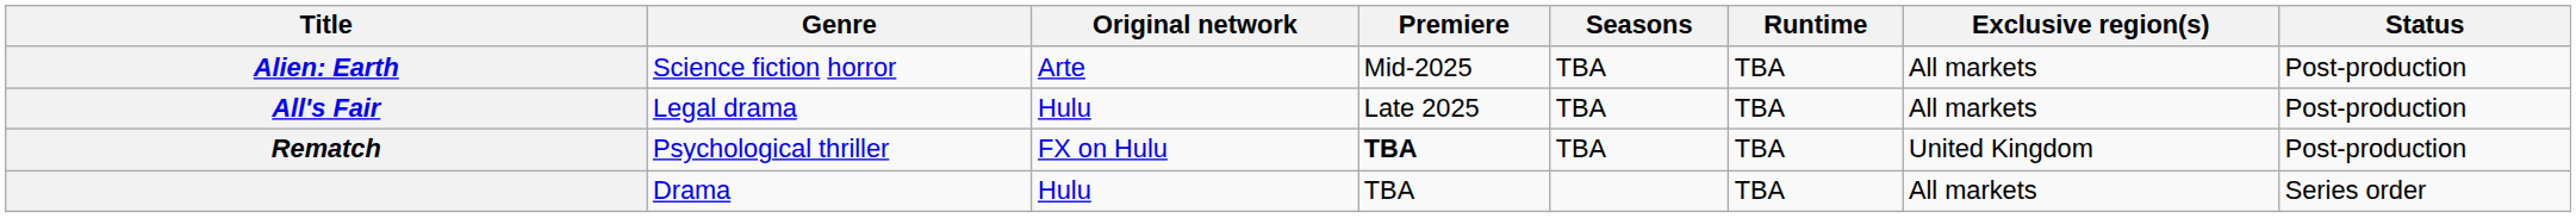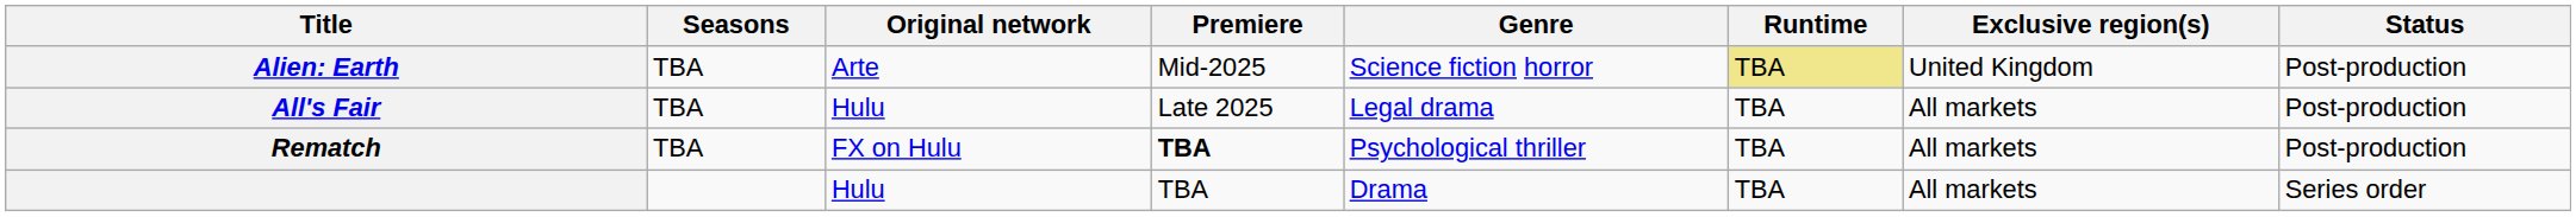columns swapped: Genre <-> Seasons
Alien: Earth | Runtime: no background -> khaki background
Alien: Earth | Exclusive region(s): All markets -> United Kingdom
Rematch | Exclusive region(s): United Kingdom -> All markets
